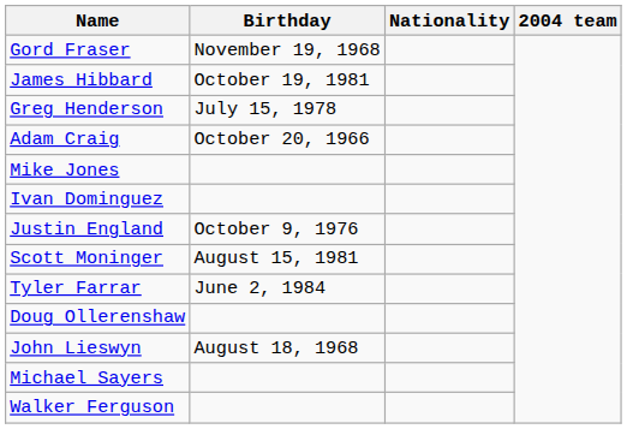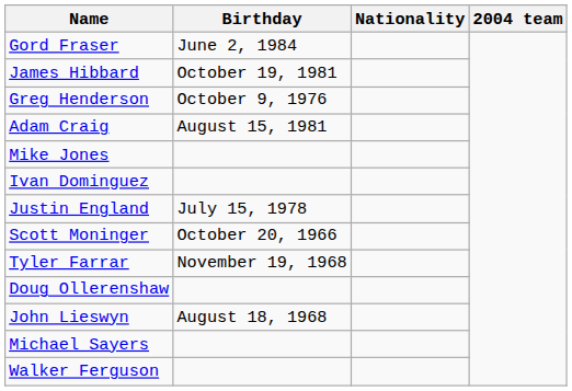Gord Fraser | Birthday: November 19, 1968 -> June 2, 1984
Greg Henderson | Birthday: July 15, 1978 -> October 9, 1976
Adam Craig | Birthday: October 20, 1966 -> August 15, 1981
Justin England | Birthday: October 9, 1976 -> July 15, 1978
Scott Moninger | Birthday: August 15, 1981 -> October 20, 1966
Tyler Farrar | Birthday: June 2, 1984 -> November 19, 1968
